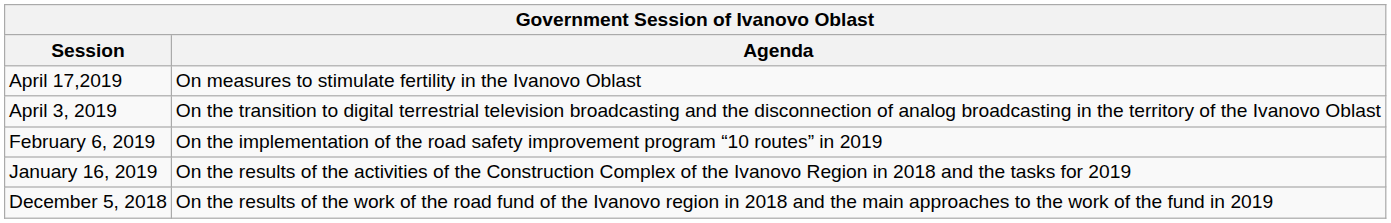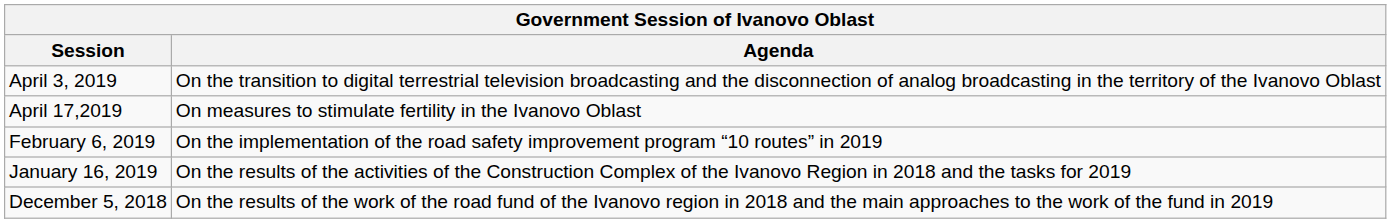rows swapped: April 17,2019 <-> April 3, 2019
